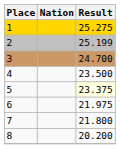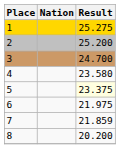2 | Result: 25.199 -> 25.200
4 | Result: 23.500 -> 23.580
7 | Result: 21.800 -> 21.859
